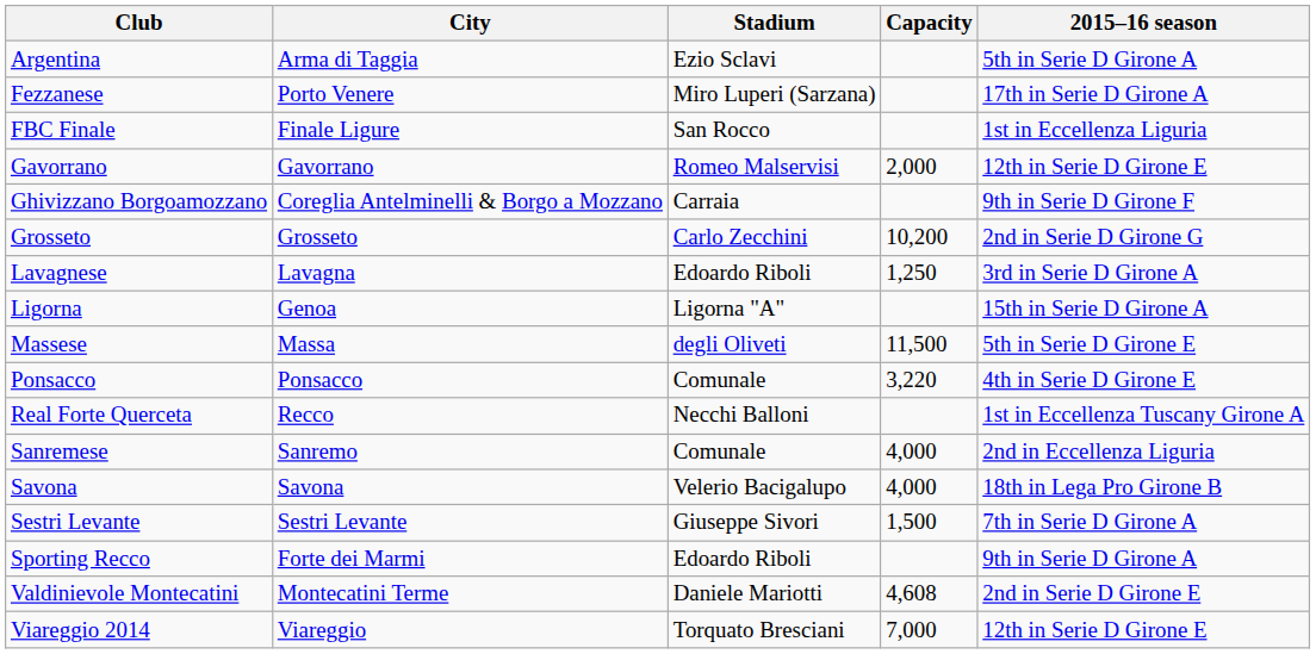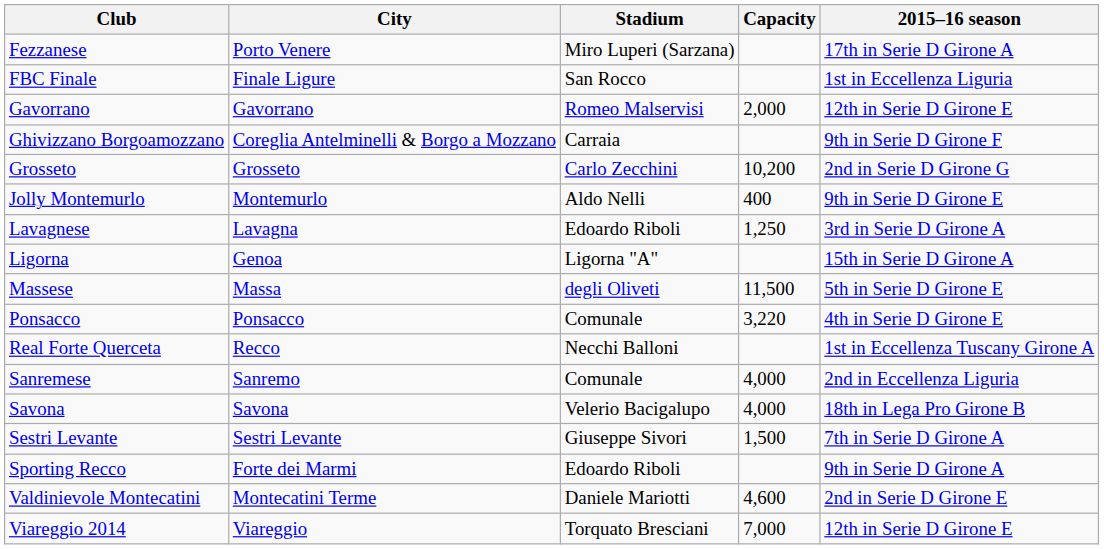- row: Argentina | Arma di Taggia | Ezio Sclavi | 5th in Serie D Girone A
+ row: Jolly Montemurlo | Montemurlo | Aldo Nelli | 400 | 9th in Serie D Girone E
Valdinievole Montecatini | Capacity: 4,608 -> 4,600
